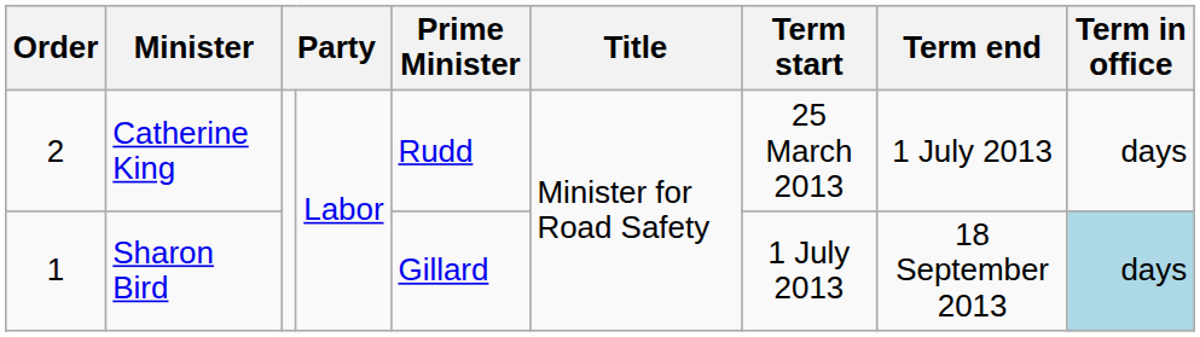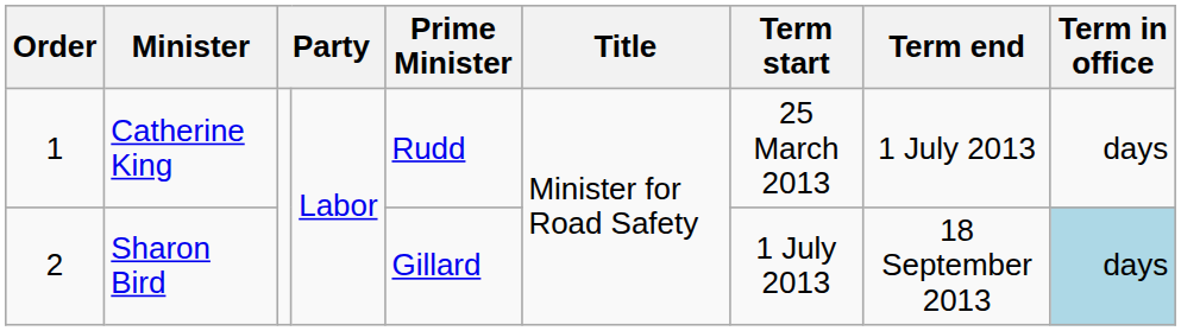Catherine King | Order: 2 -> 1
Sharon Bird | Order: 1 -> 2
